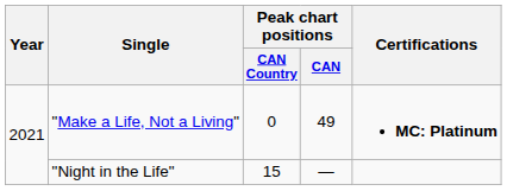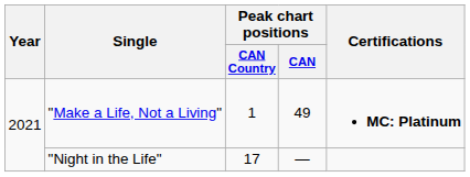"Make a Life, Not a Living" | Peak chart positions / CAN Country: 0 -> 1
"Night in the Life" | Peak chart positions / CAN Country: 15 -> 17
